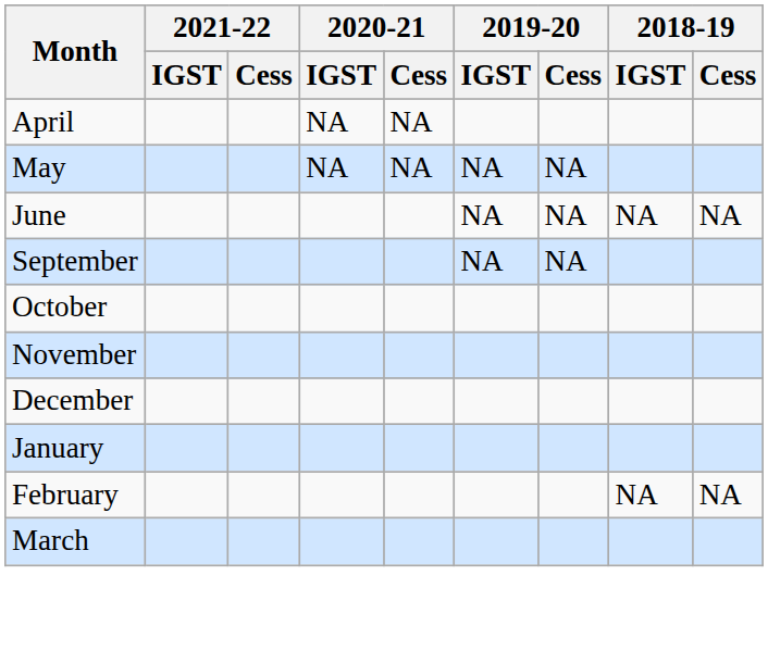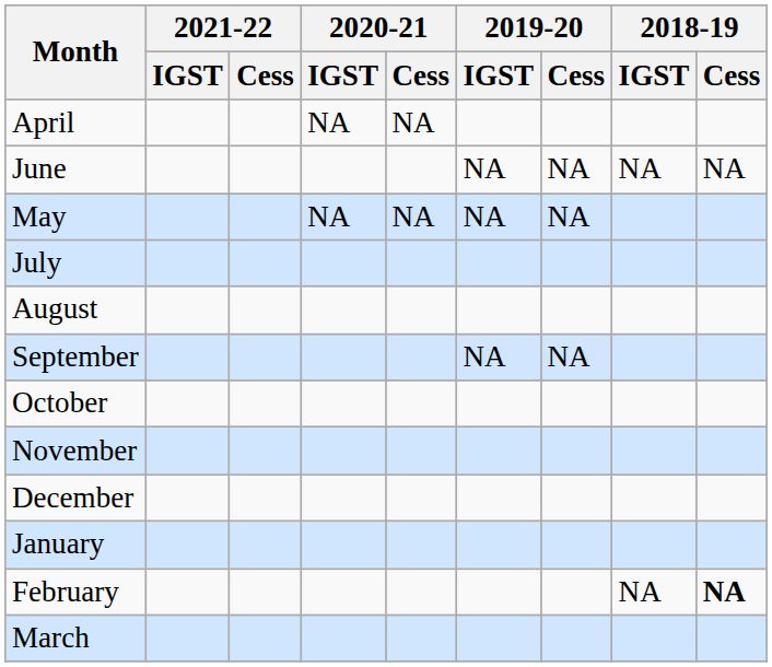rows swapped: May <-> June
+ row: July
+ row: August
February | 2018-19 / Cess: normal -> bold
